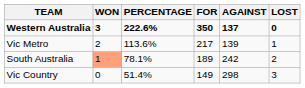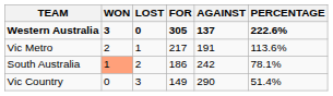columns swapped: LOST <-> PERCENTAGE
Western Australia | FOR: 350 -> 305
Vic Metro | AGAINST: 139 -> 191
South Australia | FOR: 189 -> 186
Vic Country | AGAINST: 298 -> 290
